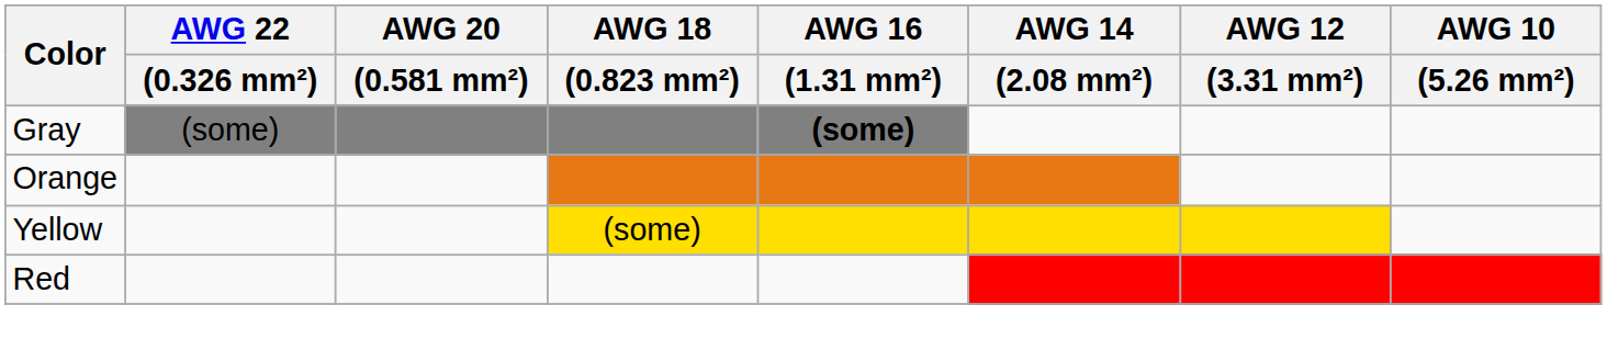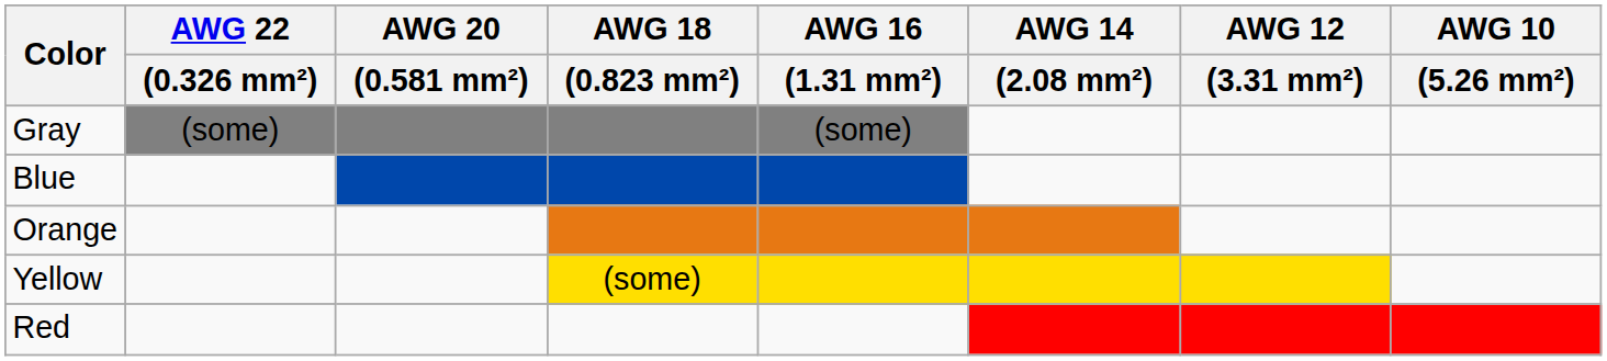Gray | AWG 16 / (1.31 mm²): bold -> normal
+ row: Blue
